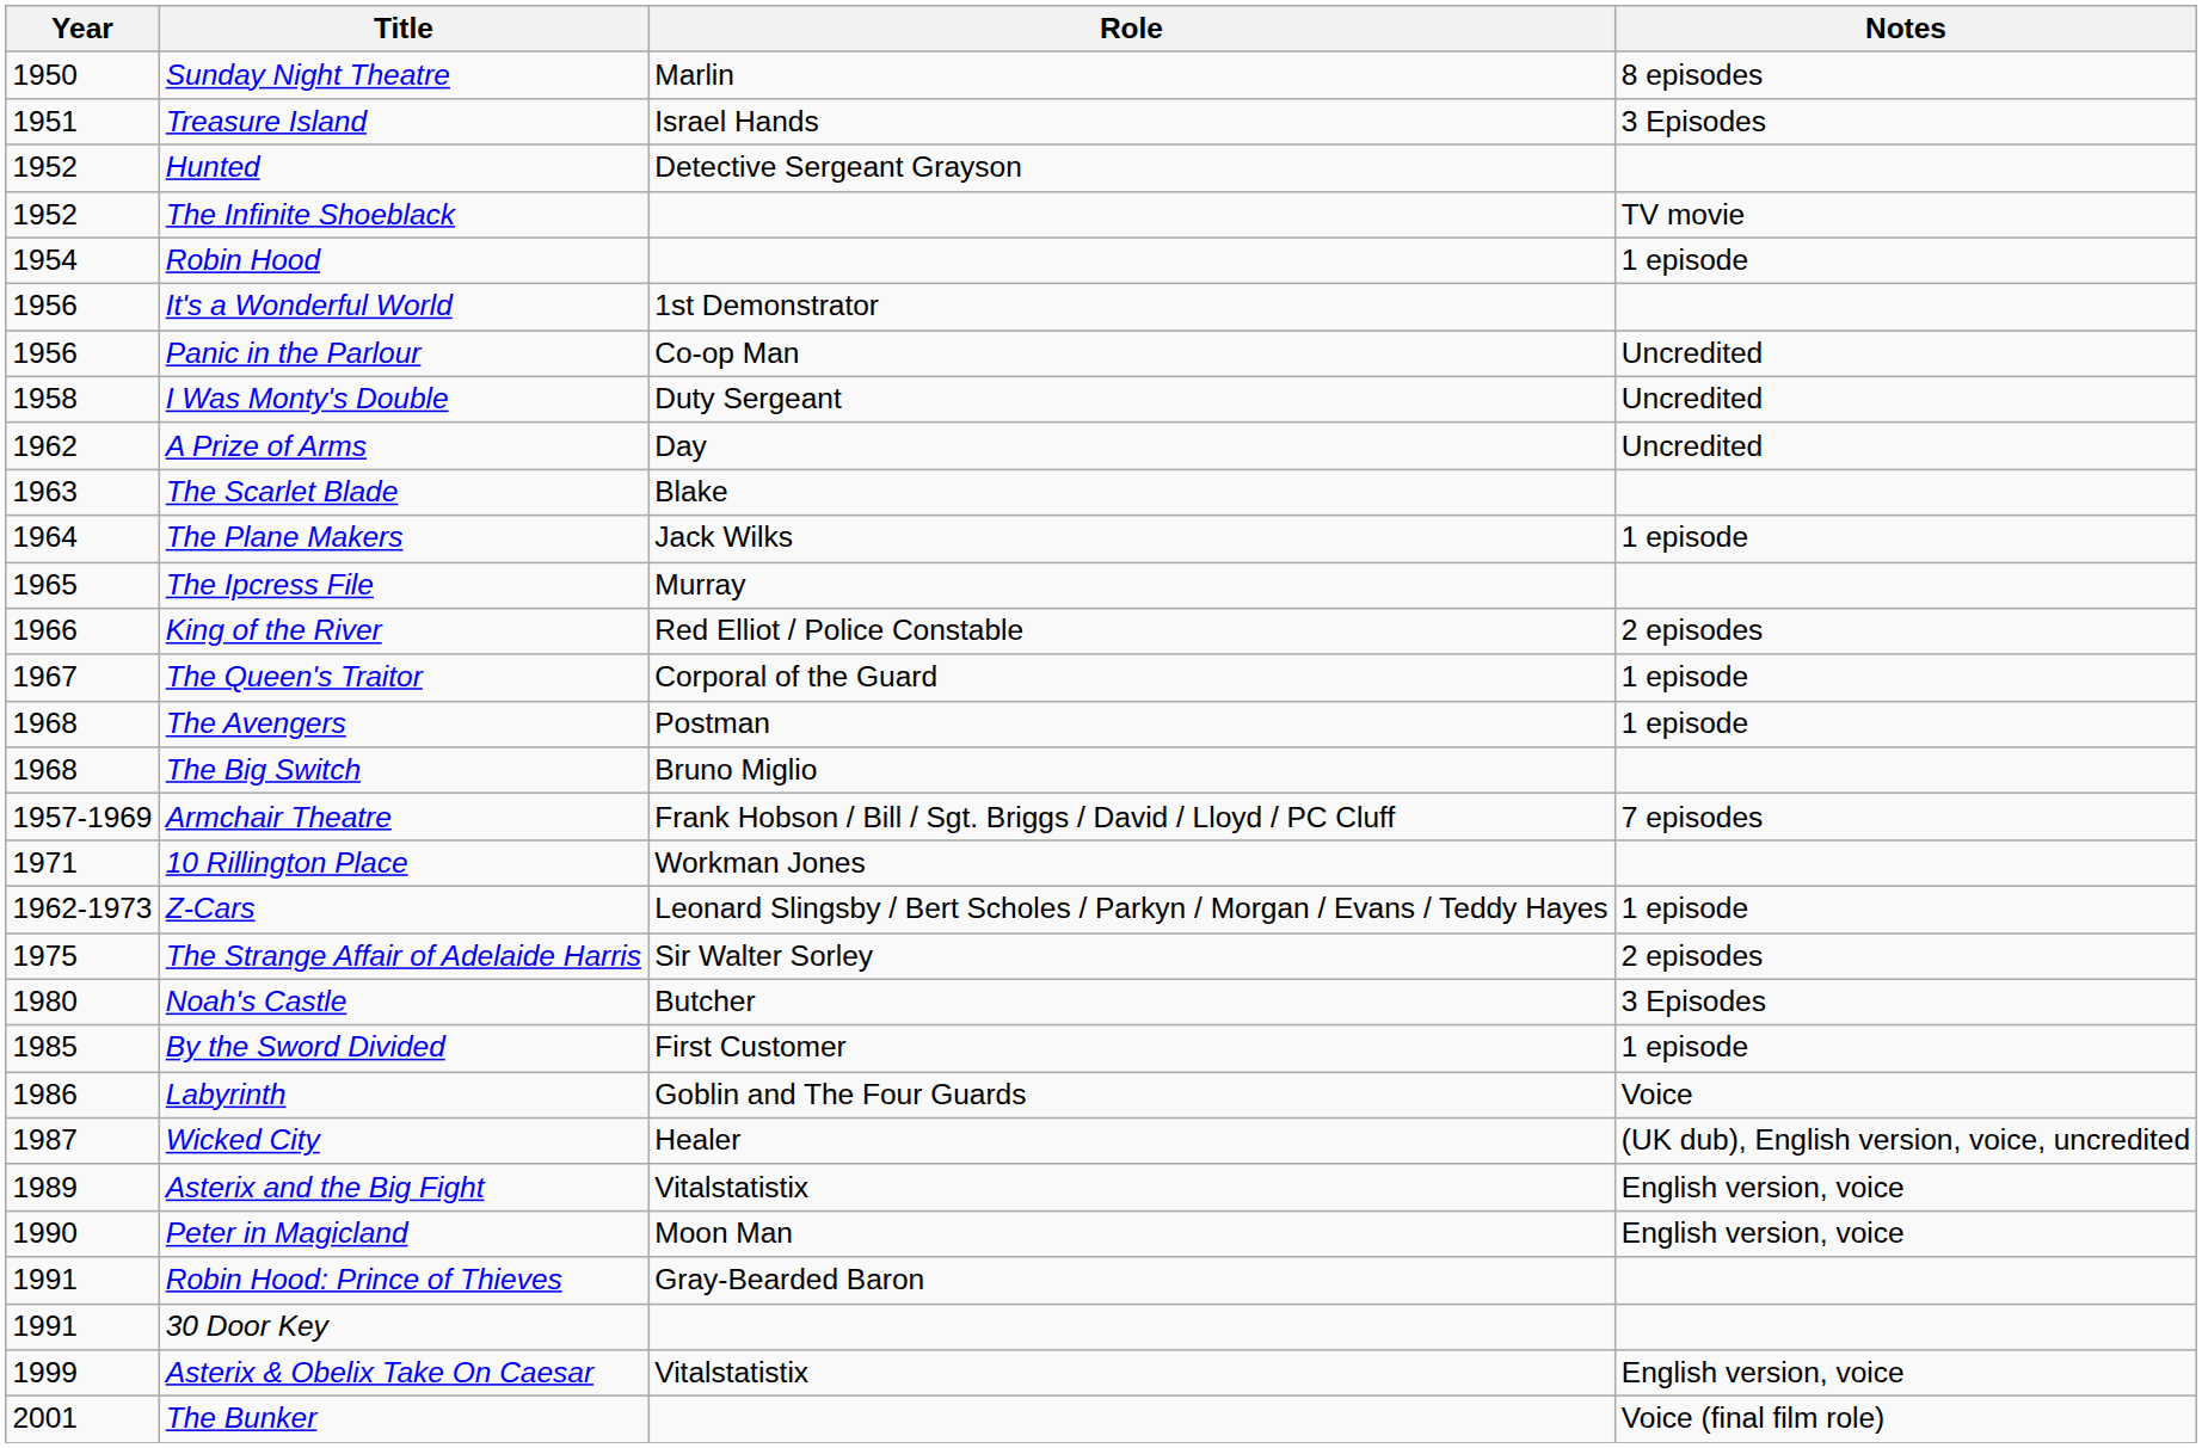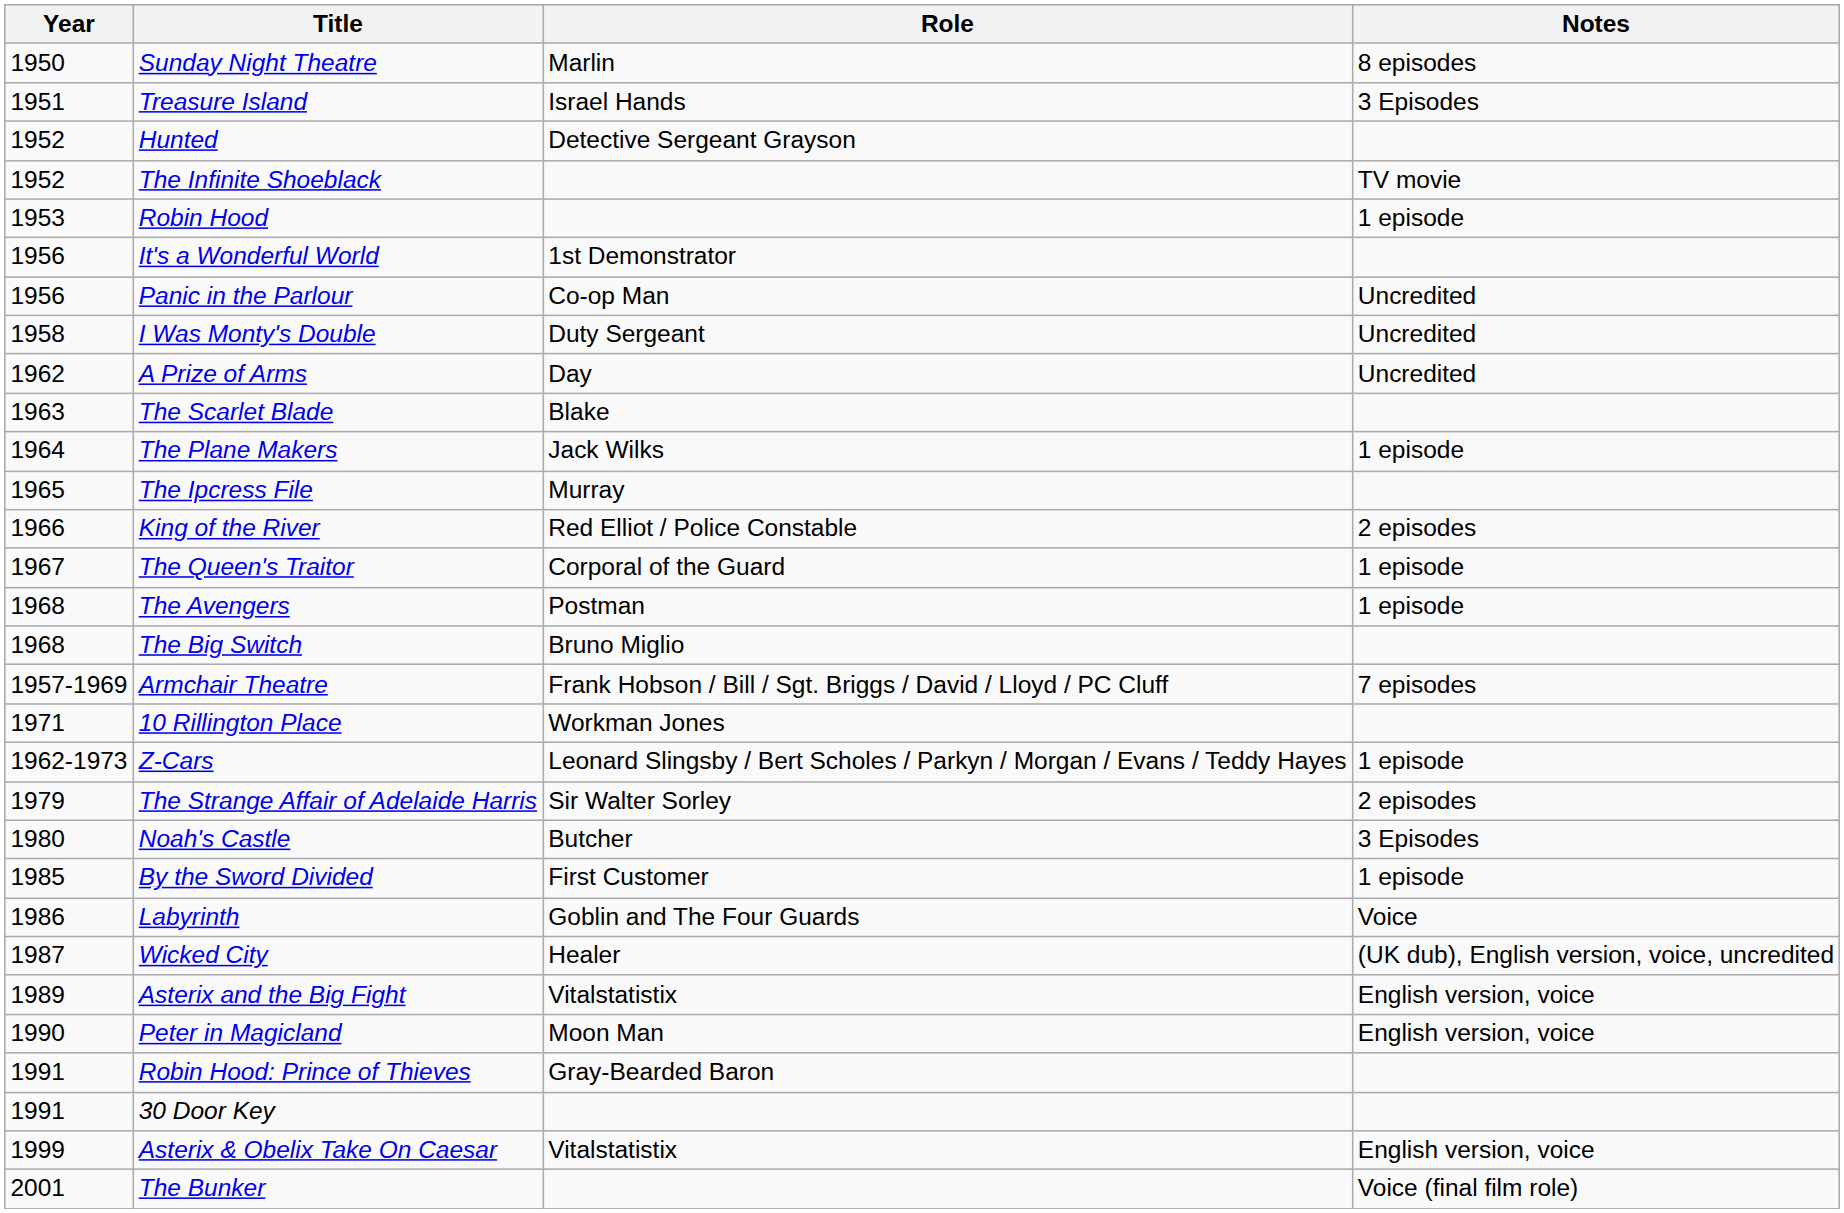Robin Hood | Year: 1954 -> 1953
The Strange Affair of Adelaide Harris | Year: 1975 -> 1979
